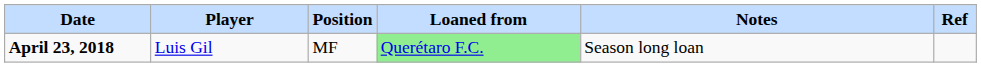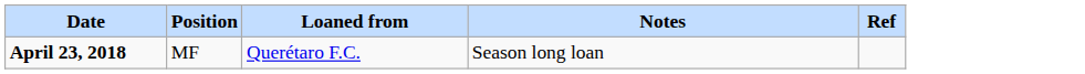- column: Player | Luis Gil
April 23, 2018 | Loaned from: lightgreen background -> no background
